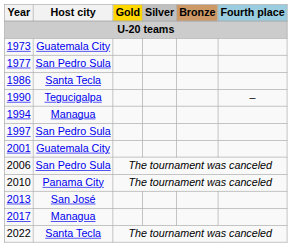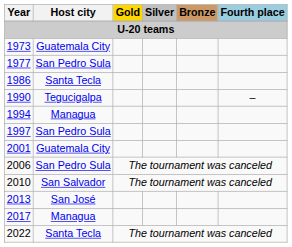2010 | Host city: Panama City -> San Salvador
